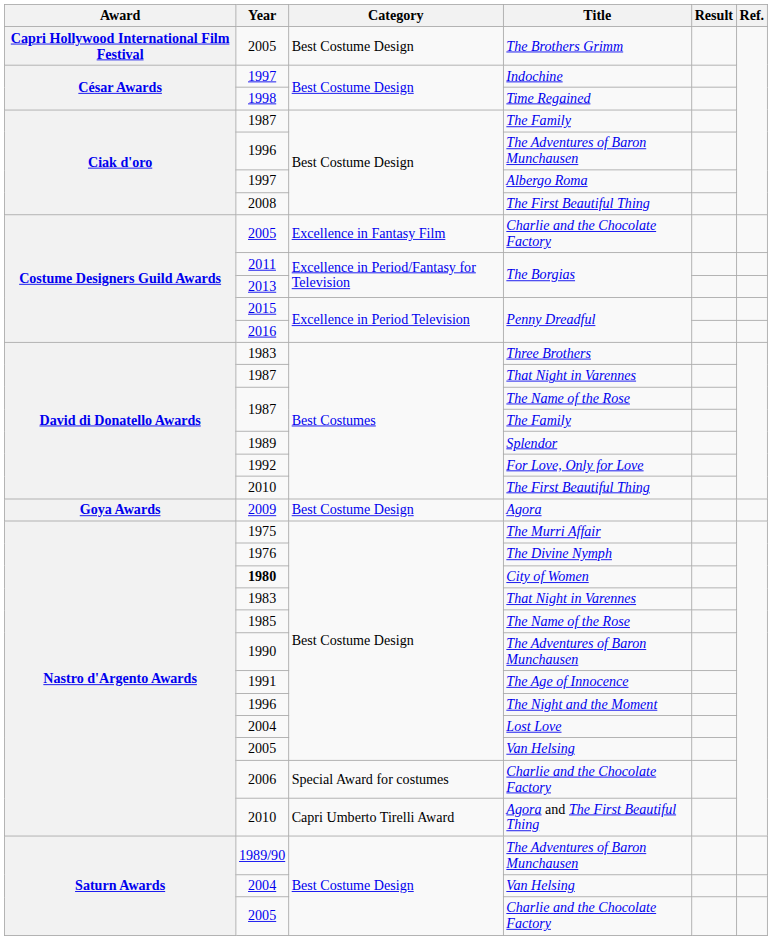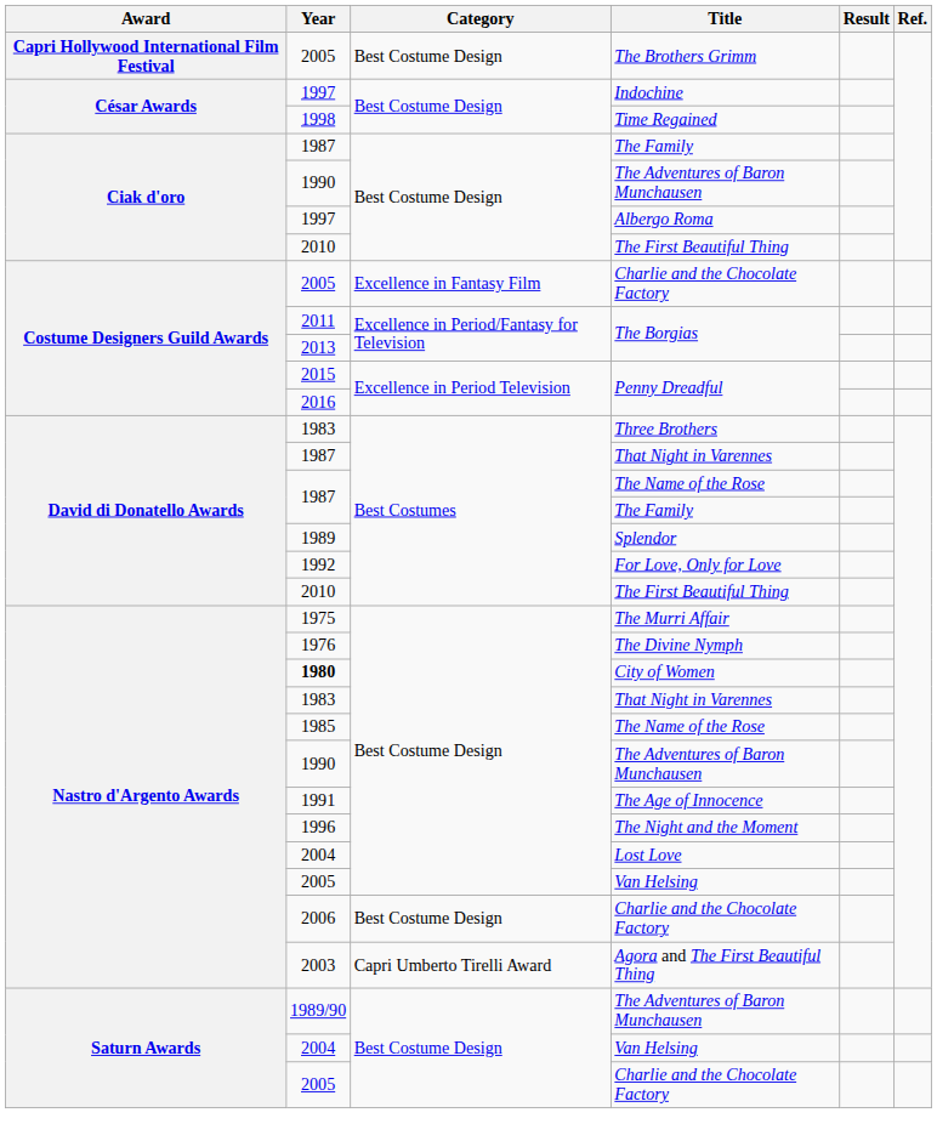Ciak d'oro / The Adventures of Baron Munchausen | Year: 1996 -> 1990
Ciak d'oro / The First Beautiful Thing | Year: 2008 -> 2010
- row: Goya Awards | 2009 | Best Costume Design | Agora
Nastro d'Argento Awards / Charlie and the Chocolate Factory | Category: Special Award for costumes -> Best Costume Design
Agora and The First Beautiful Thing | Year: 2010 -> 2003
